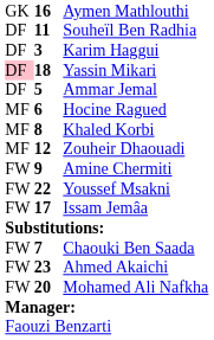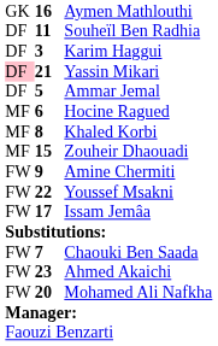Yassin Mikari | column 2: 18 -> 21
Zouheir Dhaouadi | column 2: 12 -> 15
